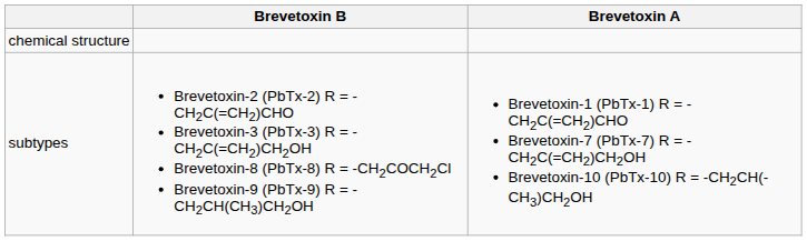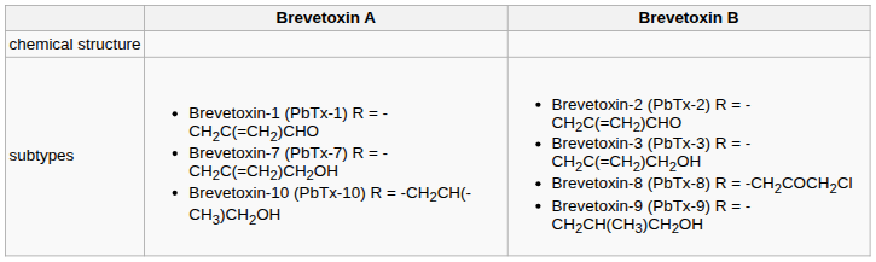columns swapped: Brevetoxin A <-> Brevetoxin B
